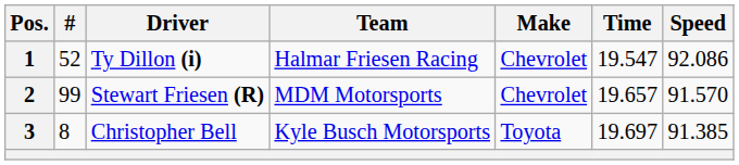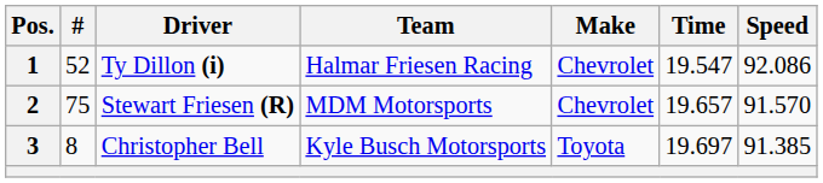2 | #: 99 -> 75
